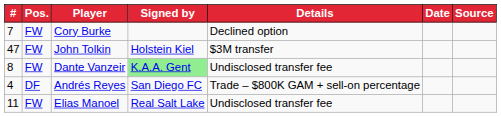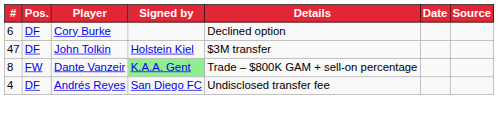Cory Burke | #: 7 -> 6
Cory Burke | Pos.: FW -> DF
John Tolkin | Pos.: FW -> DF
Dante Vanzeir | Details: Undisclosed transfer fee -> Trade – $800K GAM + sell-on percentage
Andrés Reyes | Details: Trade – $800K GAM + sell-on percentage -> Undisclosed transfer fee
- row: 11 | FW | Elias Manoel | Real Salt Lake | Undisclosed transfer fee
